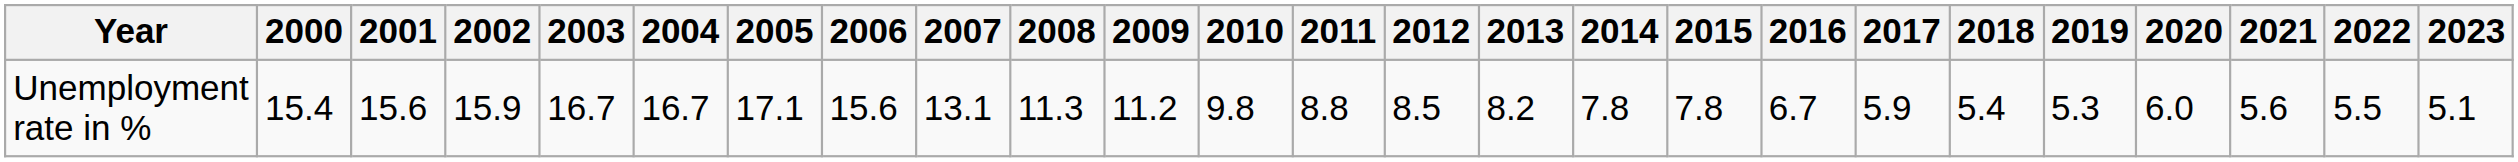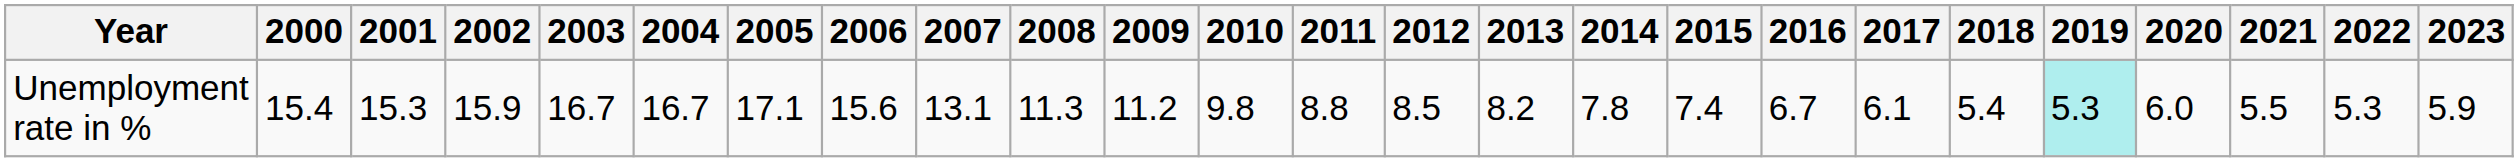Unemployment rate in % | 2001: 15.6 -> 15.3
Unemployment rate in % | 2015: 7.8 -> 7.4
Unemployment rate in % | 2017: 5.9 -> 6.1
Unemployment rate in % | 2019: no background -> paleturquoise background
Unemployment rate in % | 2021: 5.6 -> 5.5
Unemployment rate in % | 2022: 5.5 -> 5.3
Unemployment rate in % | 2023: 5.1 -> 5.9
